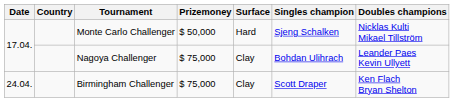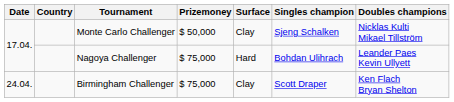Monte Carlo Challenger | Surface: Hard -> Clay
Nagoya Challenger | Surface: Clay -> Hard
